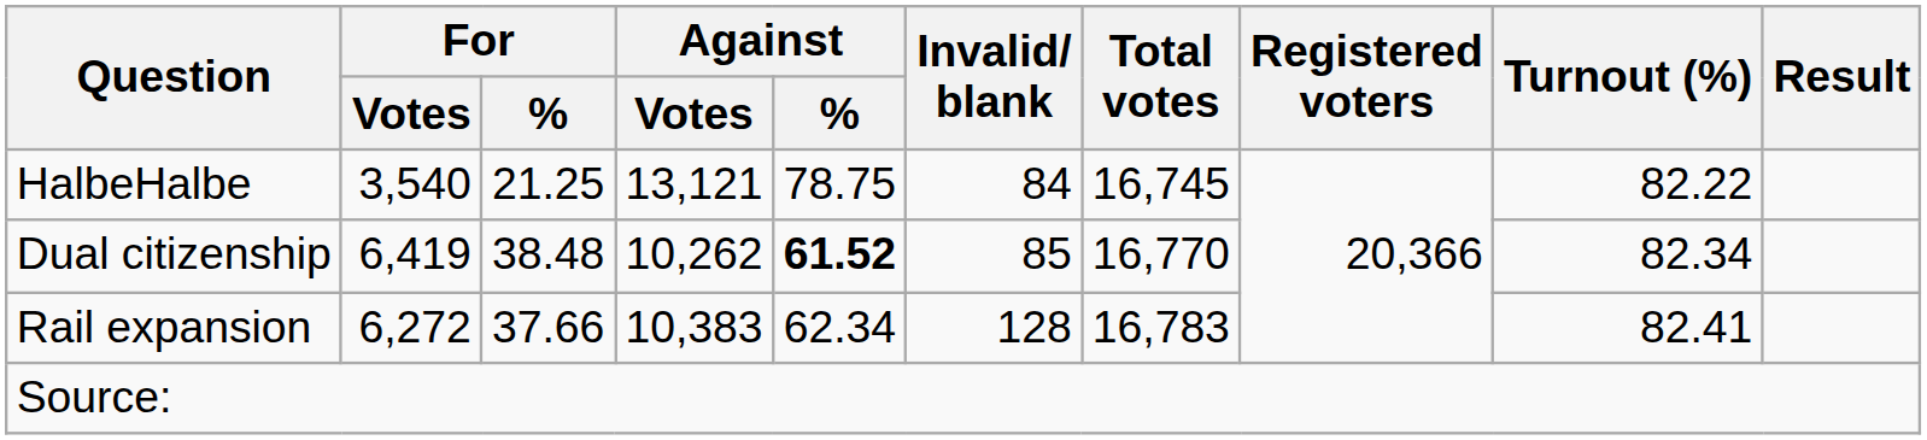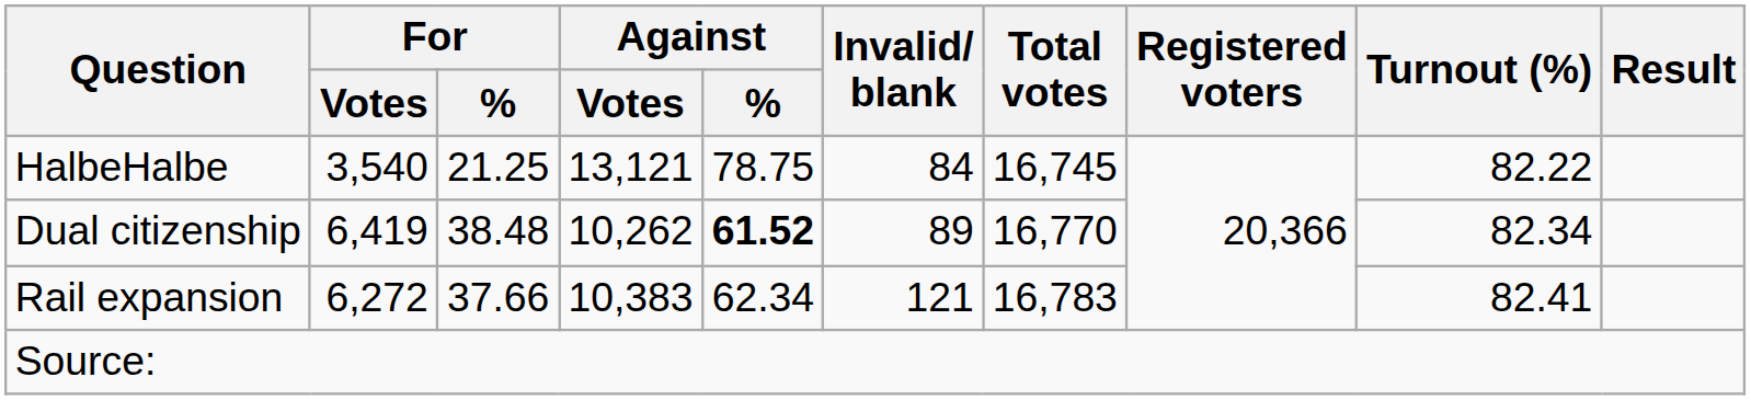Dual citizenship | Invalid/ blank: 85 -> 89
Rail expansion | Invalid/ blank: 128 -> 121
